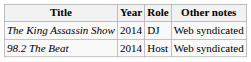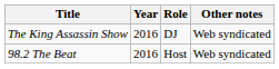The King Assassin Show | Year: 2014 -> 2016
98.2 The Beat | Year: 2014 -> 2016
